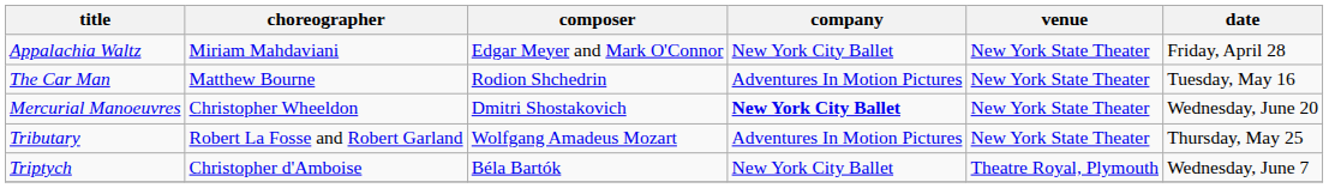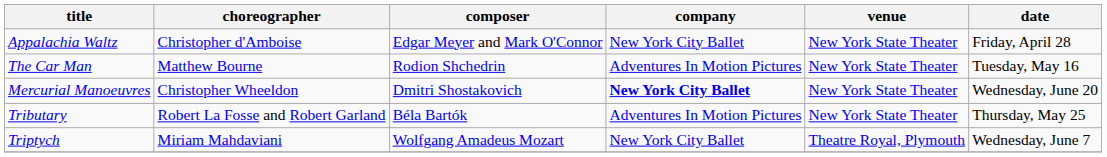Appalachia Waltz | choreographer: Miriam Mahdaviani -> Christopher d'Amboise
Tributary | composer: Wolfgang Amadeus Mozart -> Béla Bartók
Triptych | choreographer: Christopher d'Amboise -> Miriam Mahdaviani
Triptych | composer: Béla Bartók -> Wolfgang Amadeus Mozart
